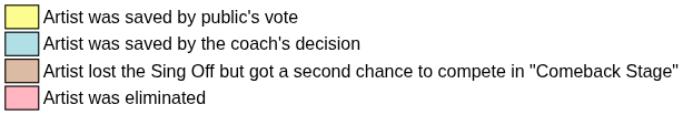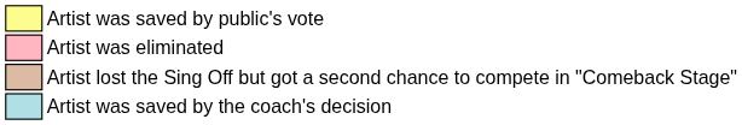rows swapped: Artist was saved by the coach's decision <-> Artist was eliminated
